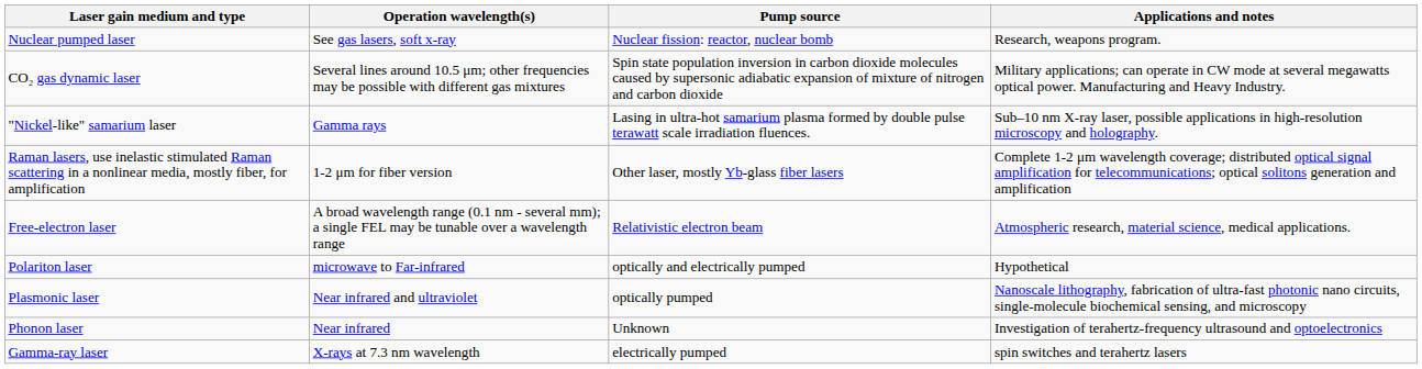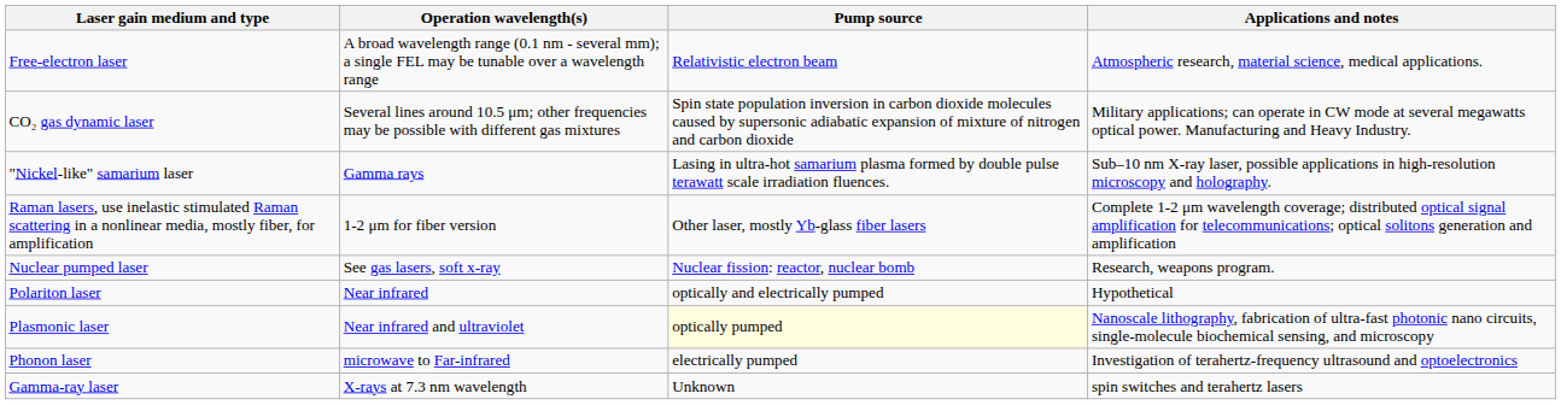rows swapped: Free-electron laser <-> Nuclear pumped laser
Polariton laser | Operation wavelength(s): microwave to Far-infrared -> Near infrared
Plasmonic laser | Pump source: no background -> lightyellow background
Phonon laser | Operation wavelength(s): Near infrared -> microwave to Far-infrared
Phonon laser | Pump source: Unknown -> electrically pumped
Gamma-ray laser | Pump source: electrically pumped -> Unknown
